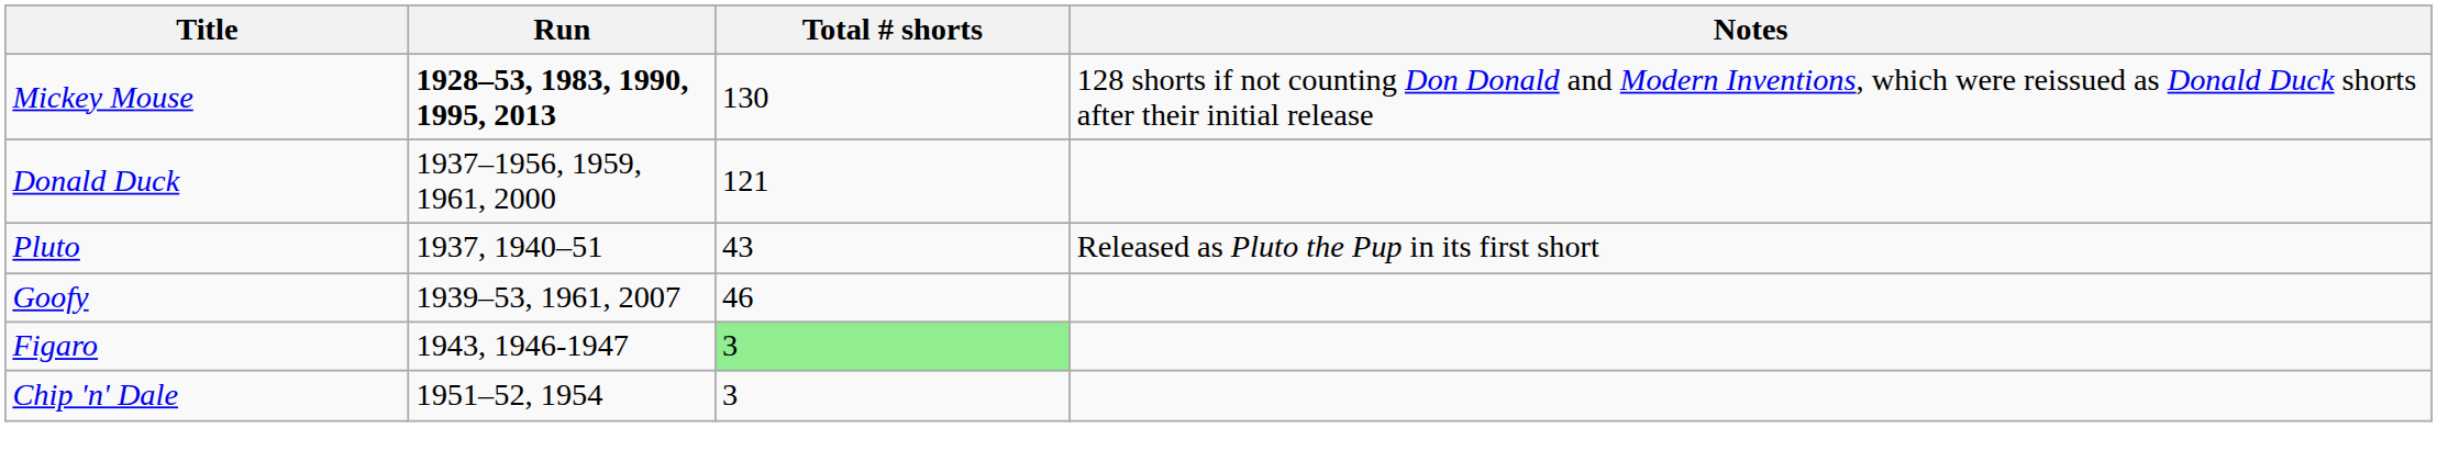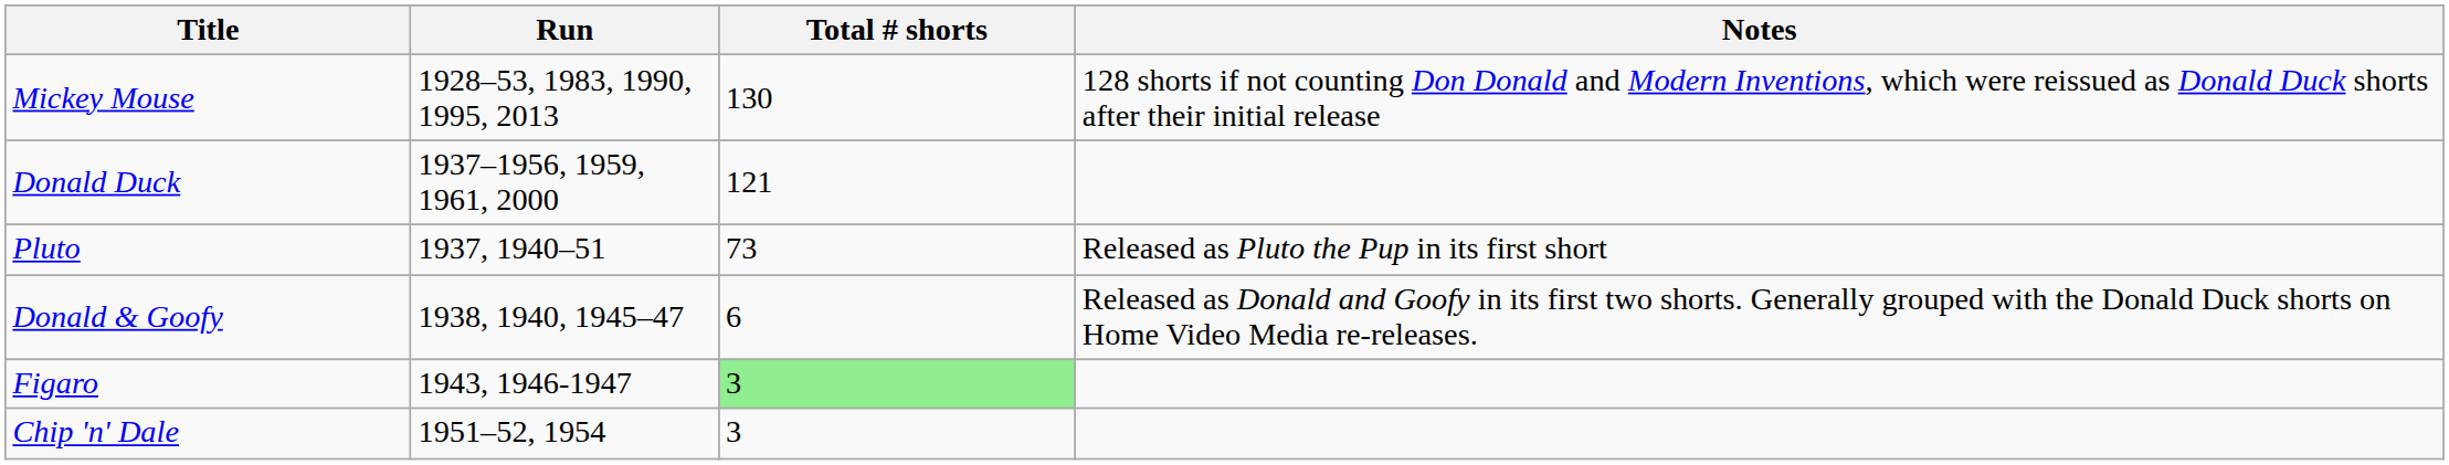Mickey Mouse | Run: bold -> normal
Pluto | Total # shorts: 43 -> 73
+ row: Donald & Goofy | 1938, 1940, 1945–47 | 6 | Released as Donald and Goofy in its first two shorts. Generally grouped with the Donald Duck shorts on Home Video Media re-releases.
- row: Goofy | 1939–53, 1961, 2007 | 46
